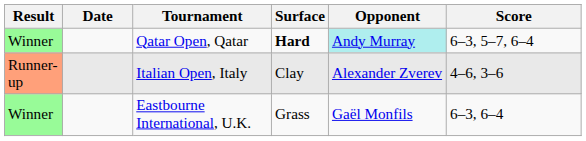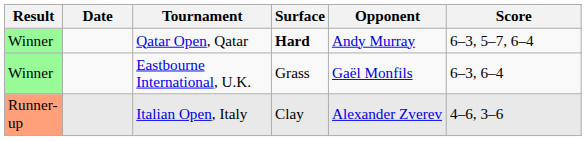Qatar Open, Qatar | Opponent: paleturquoise background -> no background
rows swapped: Italian Open, Italy <-> Eastbourne International, U.K.
